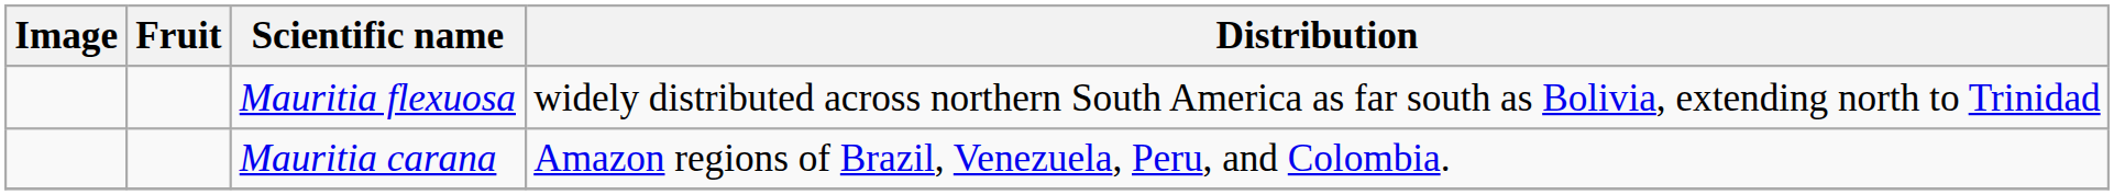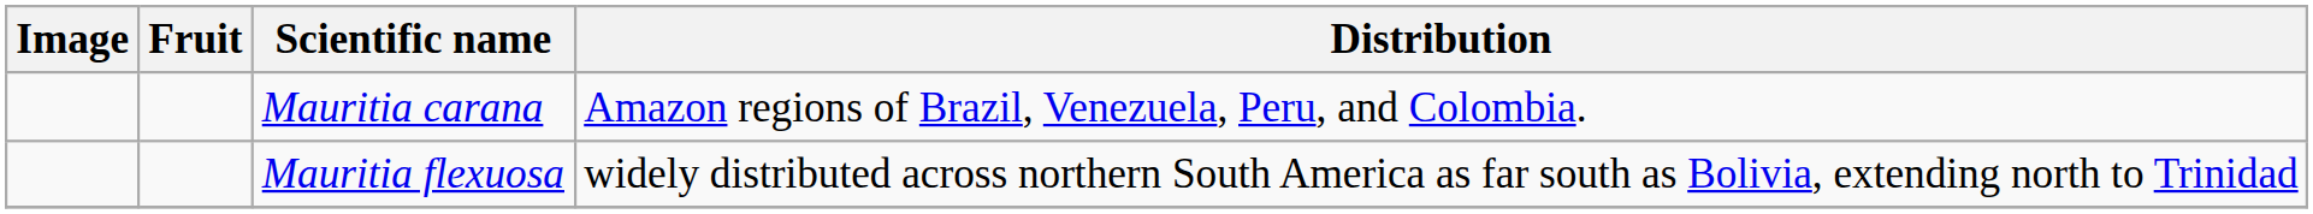rows swapped: Mauritia flexuosa <-> Mauritia carana
